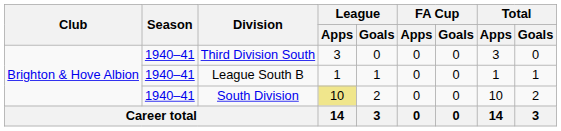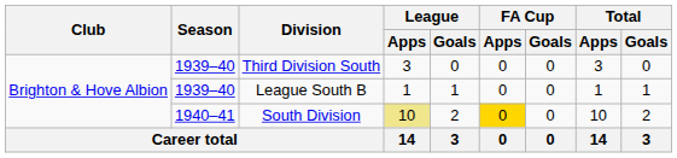Third Division South | Season: 1940–41 -> 1939–40
League South B | Season: 1940–41 -> 1939–40
South Division | FA Cup / Apps: no background -> gold background
